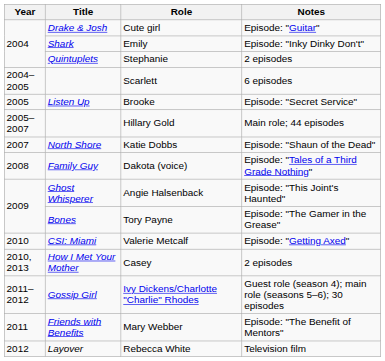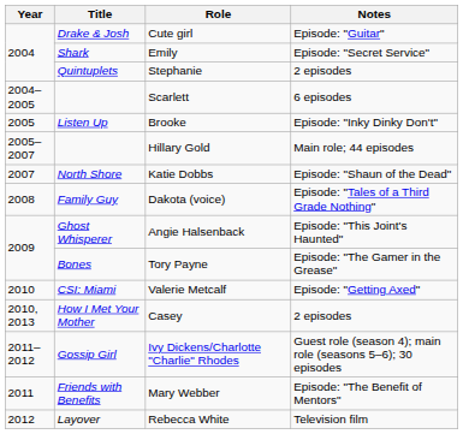Emily | Notes: Episode: "Inky Dinky Don't" -> Episode: "Secret Service"
Brooke | Notes: Episode: "Secret Service" -> Episode: "Inky Dinky Don't"
